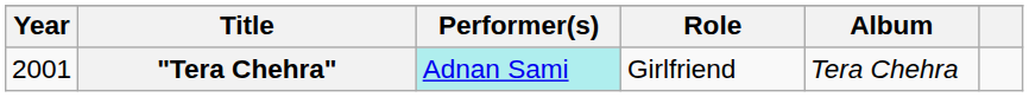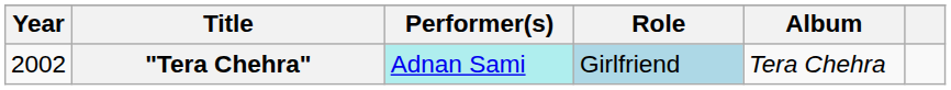"Tera Chehra" | Year: 2001 -> 2002
"Tera Chehra" | Role: no background -> lightblue background
